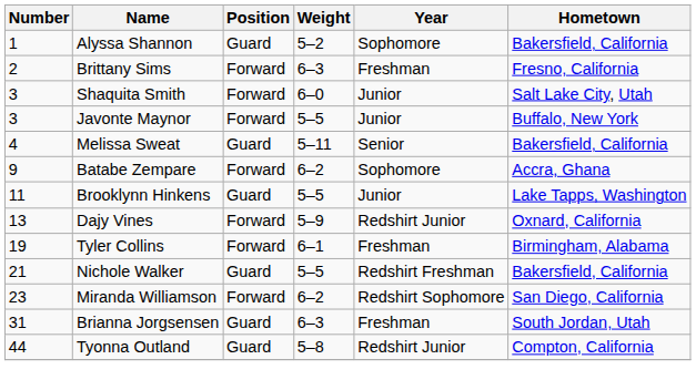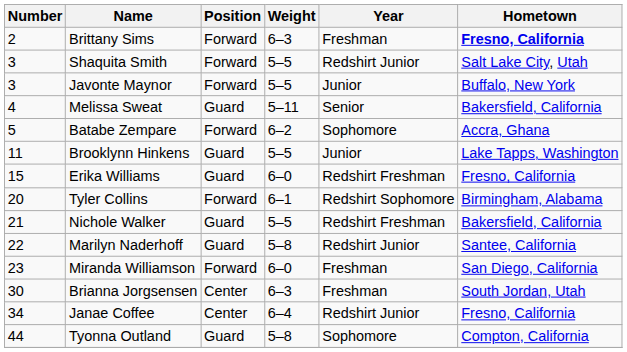- row: 1 | Alyssa Shannon | Guard | 5–2 | Sophomore | Bakersfield, California
Brittany Sims | Hometown: normal -> bold
Shaquita Smith | Weight: 6–0 -> 5–5
Shaquita Smith | Year: Junior -> Redshirt Junior
Batabe Zempare | Number: 9 -> 5
- row: 13 | Dajy Vines | Forward | 5–9 | Redshirt Junior | Oxnard, California
+ row: 15 | Erika Williams | Guard | 6–0 | Redshirt Freshman | Fresno, California
Tyler Collins | Number: 19 -> 20
Tyler Collins | Year: Freshman -> Redshirt Sophomore
+ row: 22 | Marilyn Naderhoff | Guard | 5–8 | Redshirt Junior | Santee, California
Miranda Williamson | Weight: 6–2 -> 6–0
Miranda Williamson | Year: Redshirt Sophomore -> Freshman
Brianna Jorgsensen | Number: 31 -> 30
Brianna Jorgsensen | Position: Guard -> Center
+ row: 34 | Janae Coffee | Center | 6–4 | Redshirt Junior | Fresno, California
Tyonna Outland | Year: Redshirt Junior -> Sophomore
